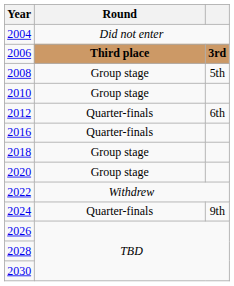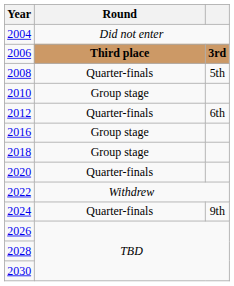2008 | Round: Group stage -> Quarter-finals
2016 | Round: Quarter-finals -> Group stage
2020 | Round: Group stage -> Quarter-finals
